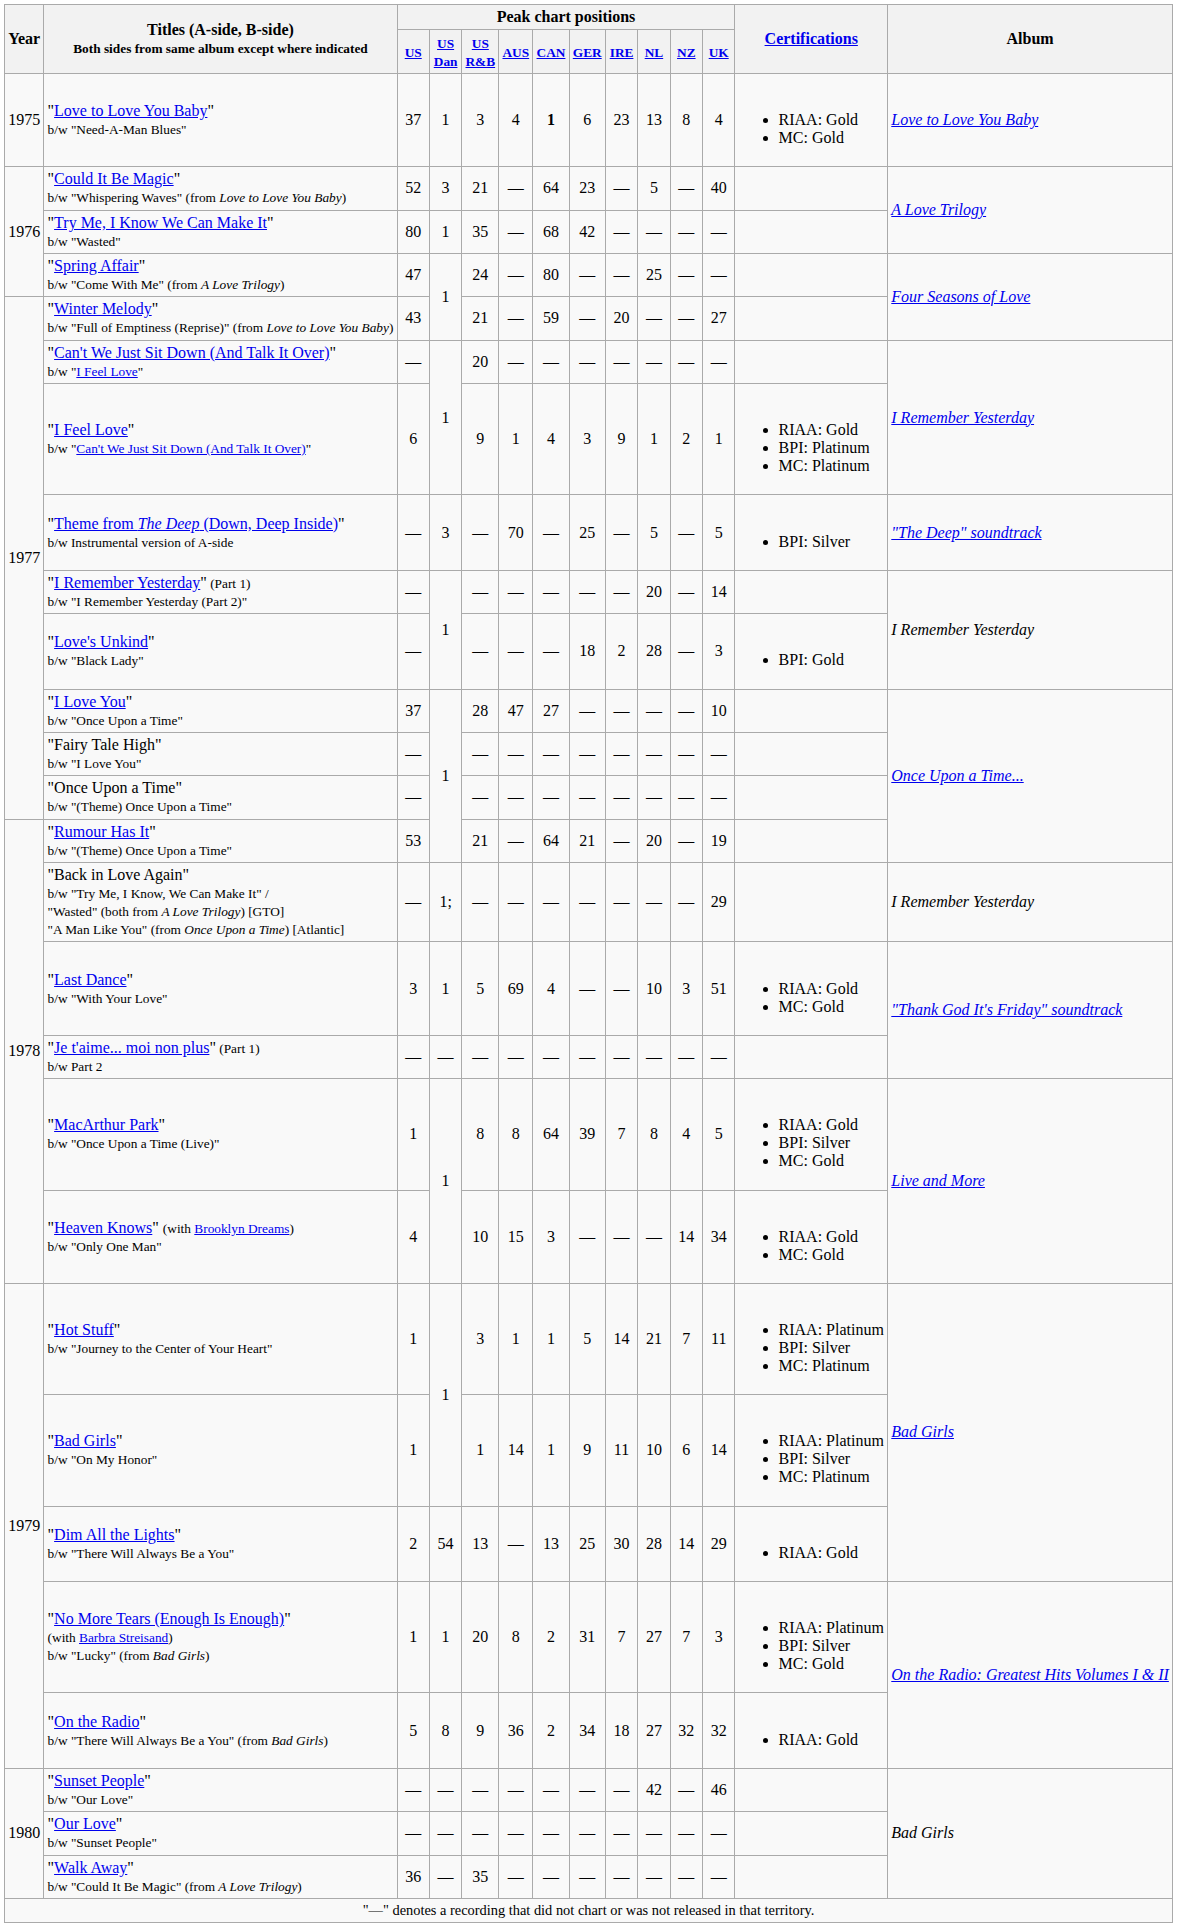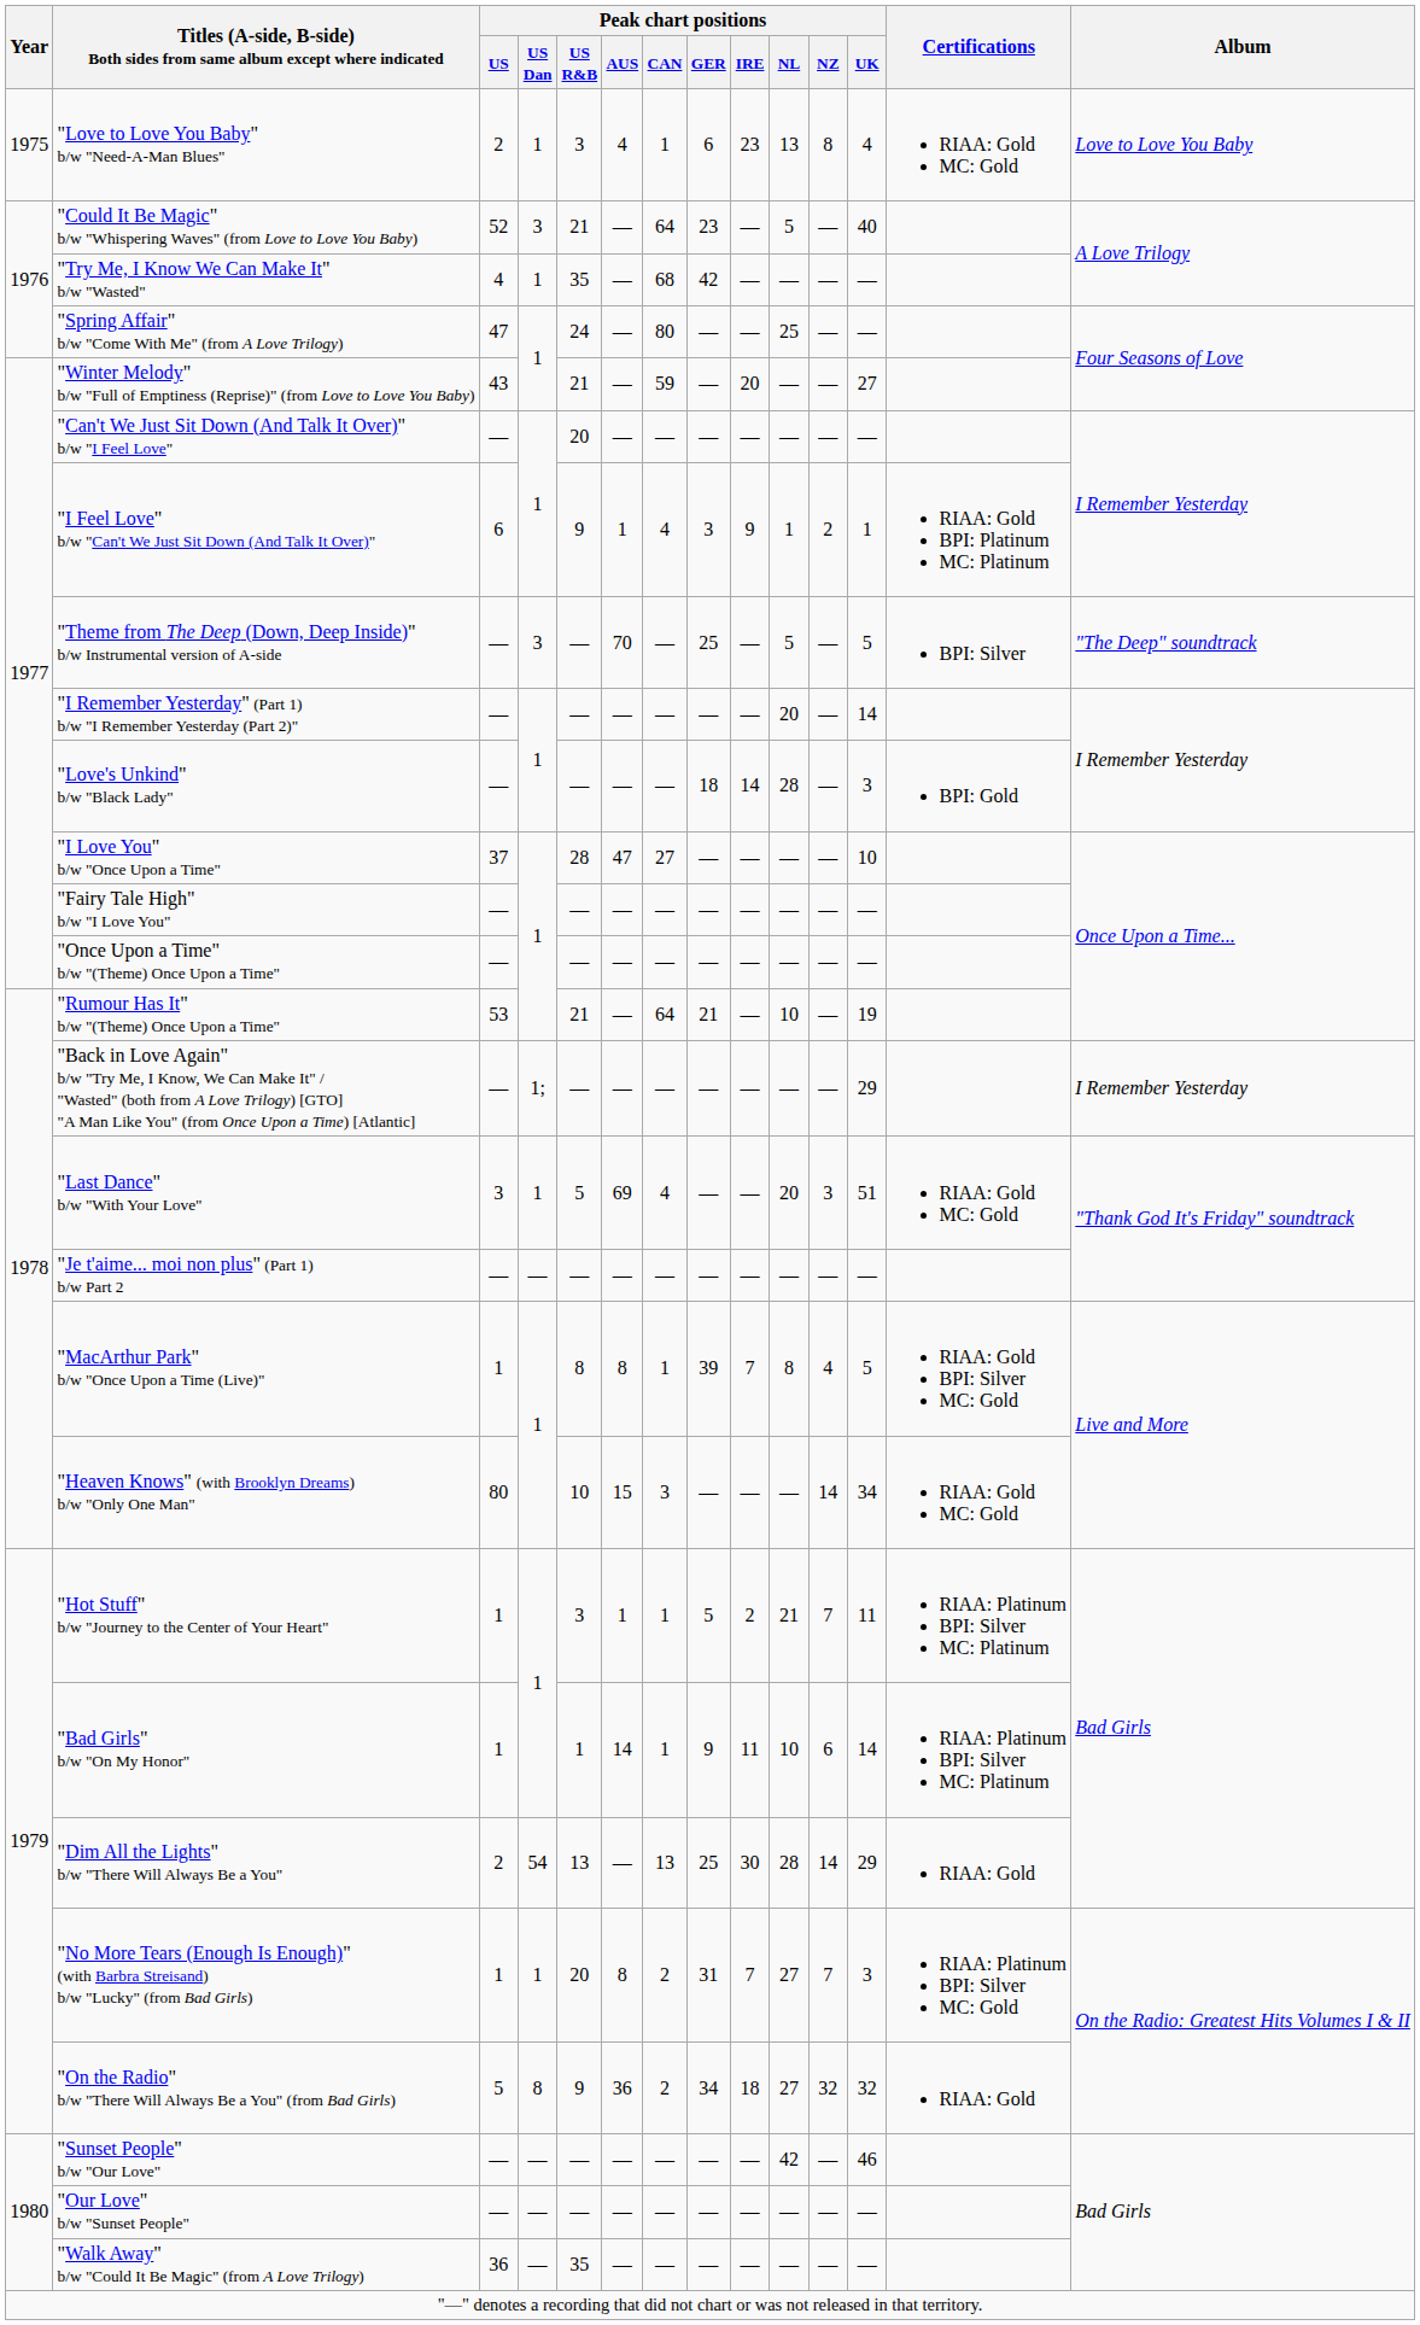"Love to Love You Baby" b/w "Need-A-Man Blues" | Peak chart positions / US: 37 -> 2
"Love to Love You Baby" b/w "Need-A-Man Blues" | Peak chart positions / CAN: bold -> normal
"Try Me, I Know We Can Make It" b/w "Wasted" | Peak chart positions / US: 80 -> 4
"Love's Unkind" b/w "Black Lady" | Peak chart positions / IRE: 2 -> 14
"Rumour Has It" b/w "(Theme) Once Upon a Time" | Peak chart positions / NL: 20 -> 10
"Last Dance" b/w "With Your Love" | Peak chart positions / NL: 10 -> 20
"MacArthur Park" b/w "Once Upon a Time (Live)" | Peak chart positions / CAN: 64 -> 1
"Heaven Knows" (with Brooklyn Dreams) b/w "Only One Man" | Peak chart positions / US: 4 -> 80
"Hot Stuff" b/w "Journey to the Center of Your Heart" | Peak chart positions / IRE: 14 -> 2
